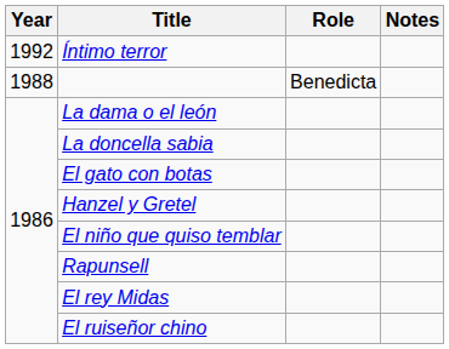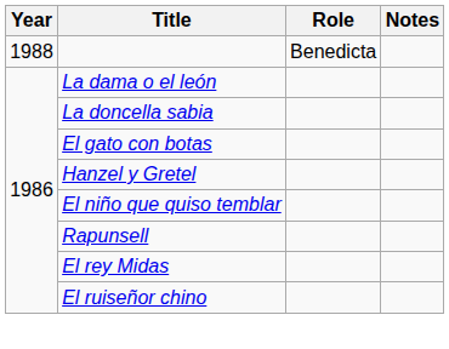- row: 1992 | Íntimo terror
